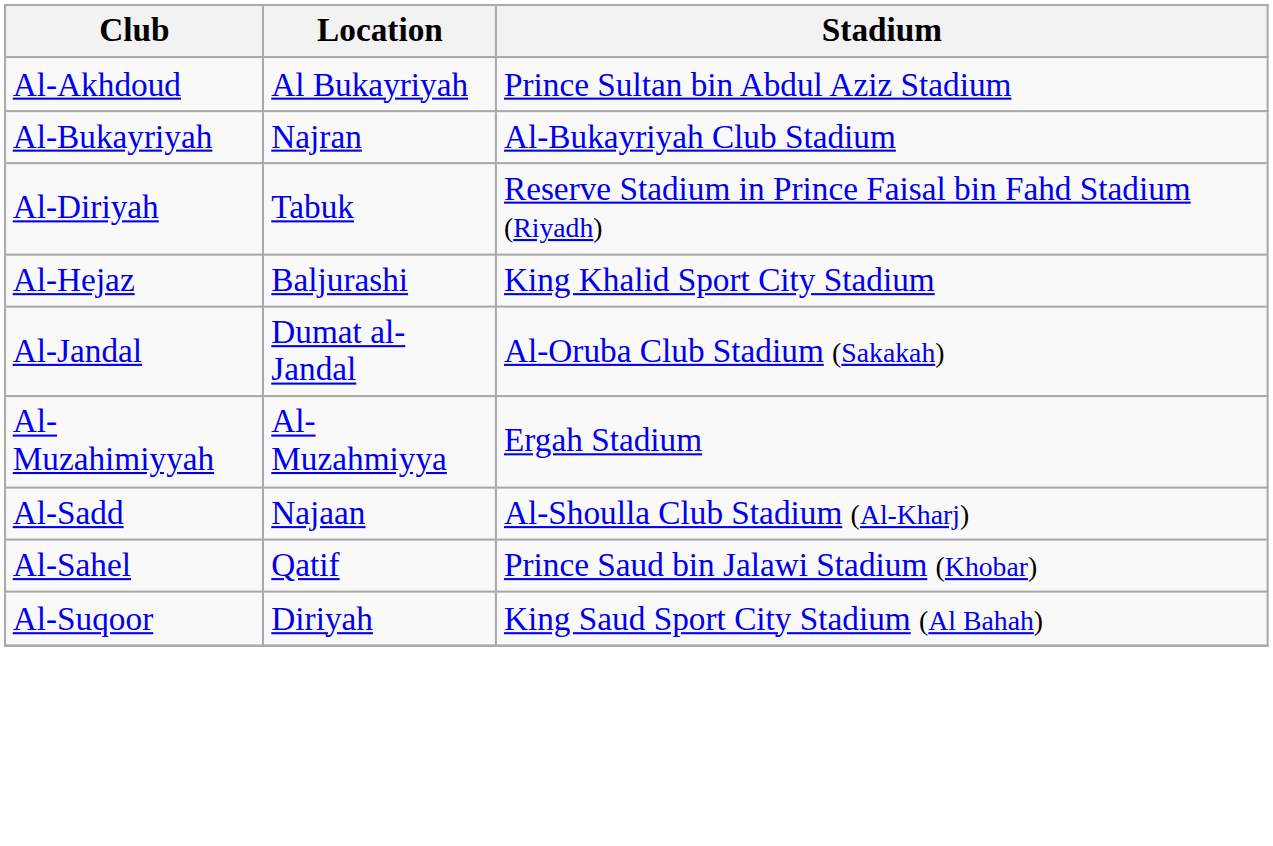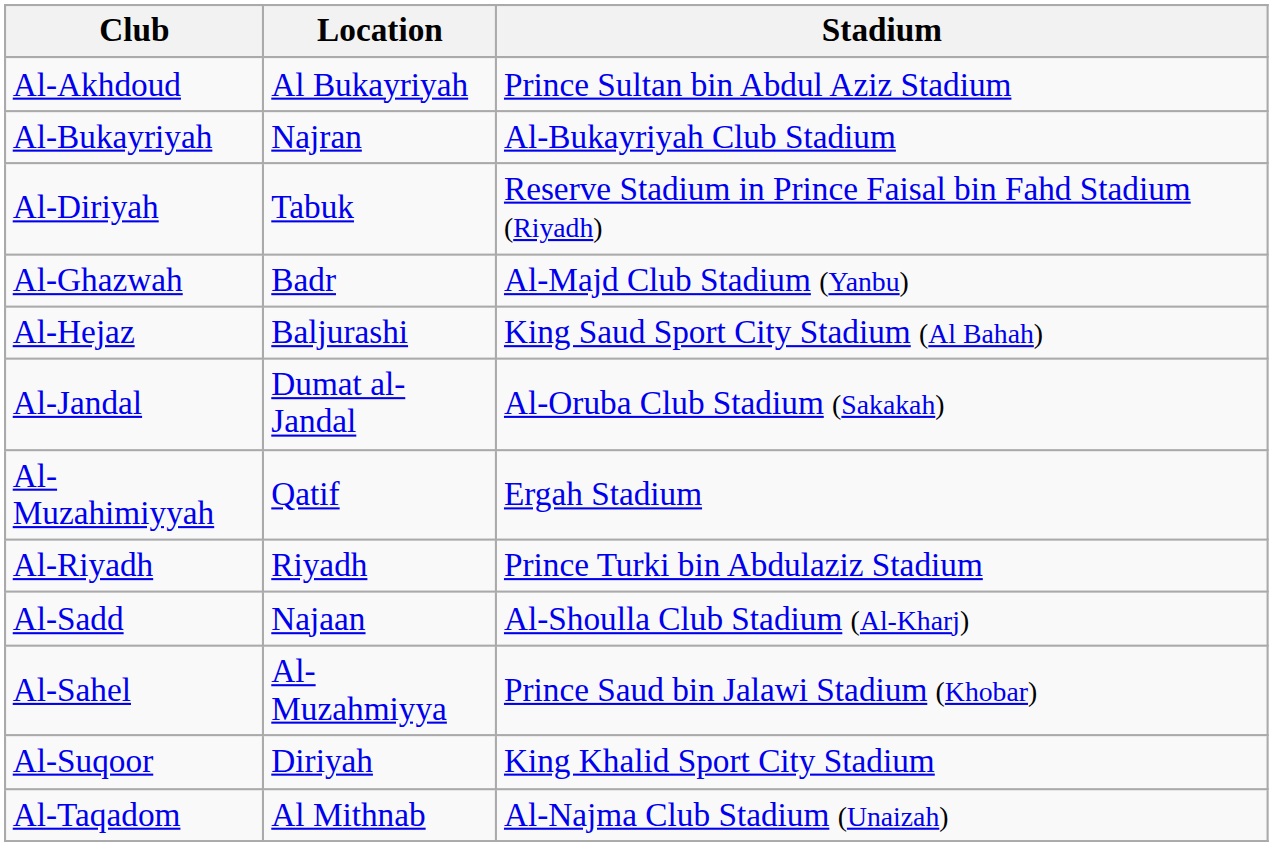+ row: Al-Ghazwah | Badr | Al-Majd Club Stadium (Yanbu)
Al-Hejaz | Stadium: King Khalid Sport City Stadium -> King Saud Sport City Stadium (Al Bahah)
Al-Muzahimiyyah | Location: Al-Muzahmiyya -> Qatif
+ row: Al-Riyadh | Riyadh | Prince Turki bin Abdulaziz Stadium
Al-Sahel | Location: Qatif -> Al-Muzahmiyya
Al-Suqoor | Stadium: King Saud Sport City Stadium (Al Bahah) -> King Khalid Sport City Stadium
+ row: Al-Taqadom | Al Mithnab | Al-Najma Club Stadium (Unaizah)
